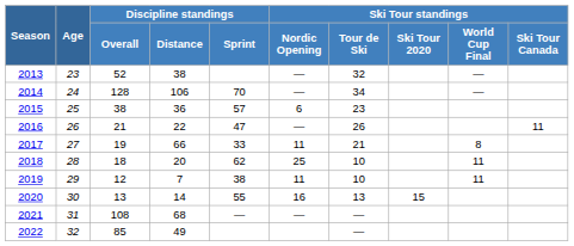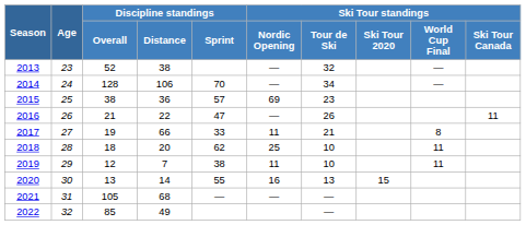2015 | Ski Tour standings / Nordic Opening: 6 -> 69
2021 | Discipline standings / Overall: 108 -> 105
